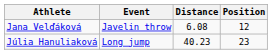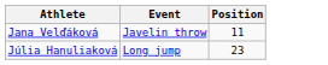- column: Distance | 6.08 | 40.23
Jana Velďáková | Position: 12 -> 11
